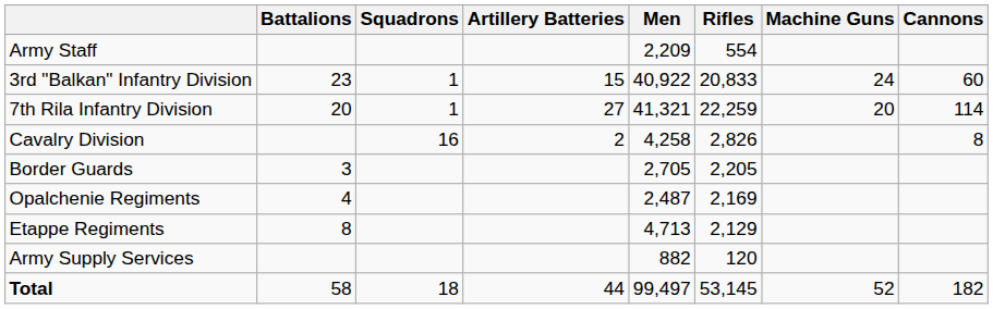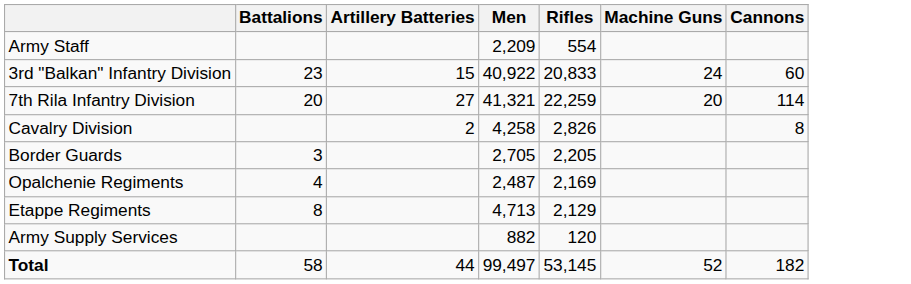- column: Squadrons | 1 | 1 | 16 | 18
